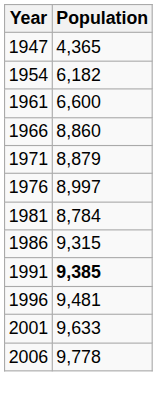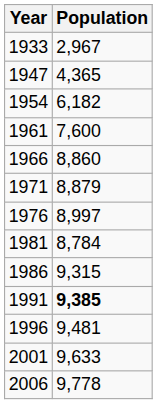+ row: 1933 | 2,967
1961 | Population: 6,600 -> 7,600
